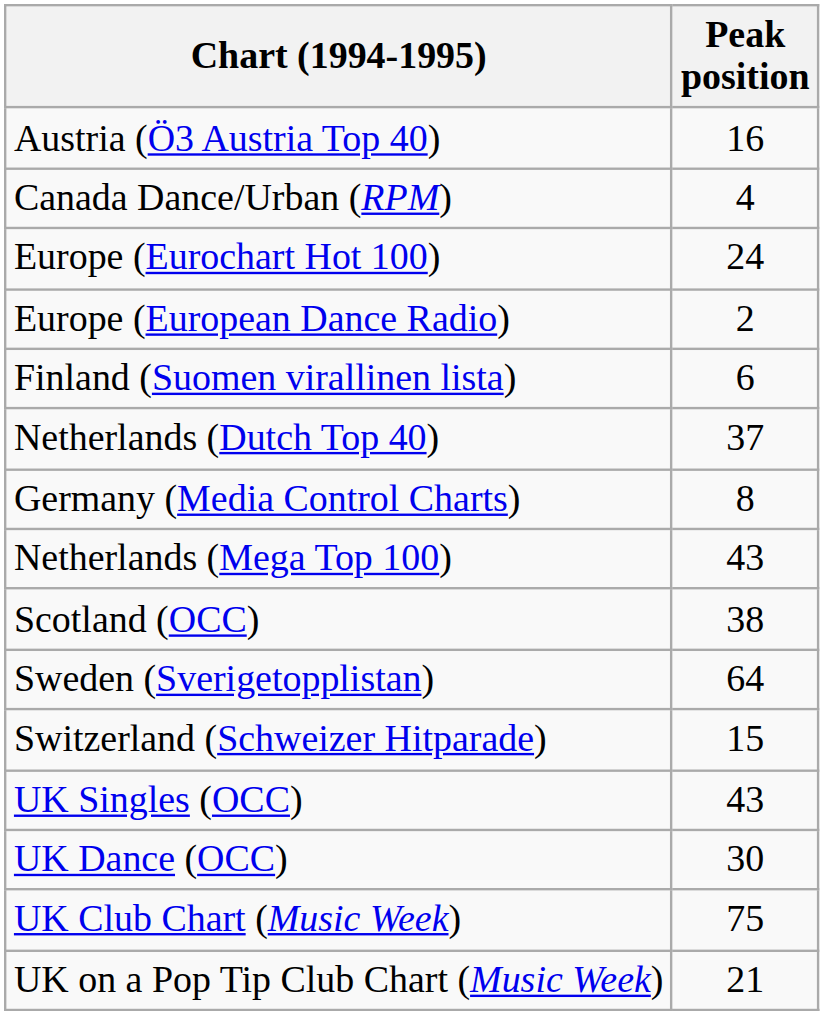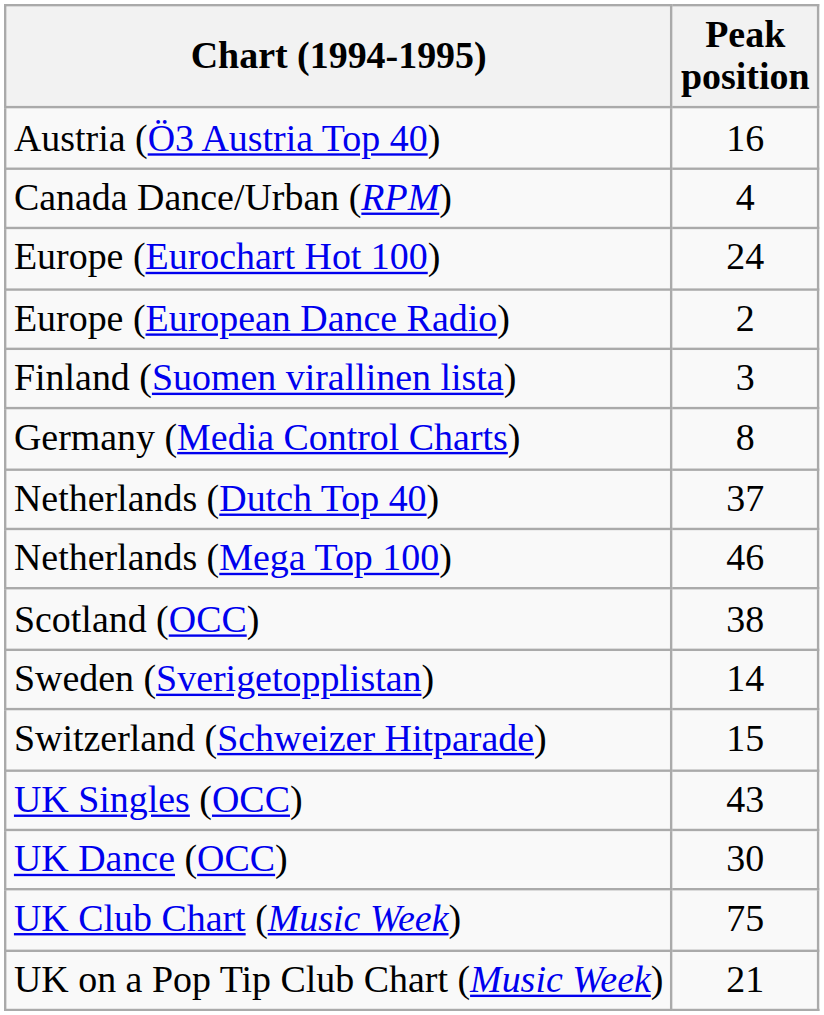Finland (Suomen virallinen lista) | Peak position: 6 -> 3
rows swapped: Germany (Media Control Charts) <-> Netherlands (Dutch Top 40)
Netherlands (Mega Top 100) | Peak position: 43 -> 46
Sweden (Sverigetopplistan) | Peak position: 64 -> 14
